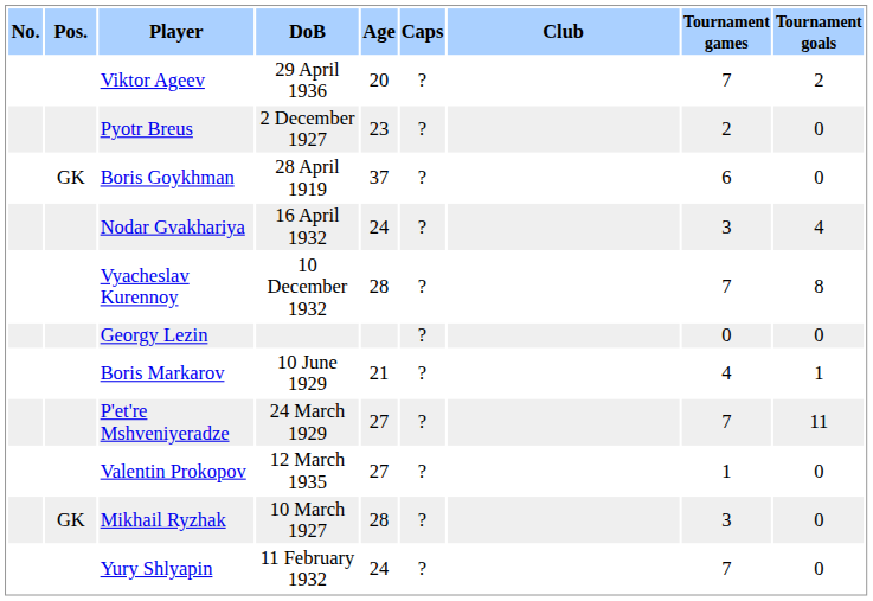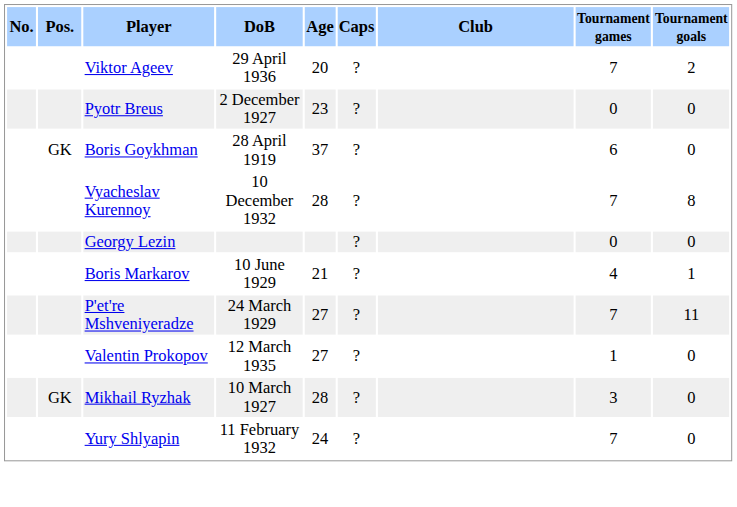Pyotr Breus | Tournament games: 2 -> 0
- row: Nodar Gvakhariya | 16 April 1932 | 24 | ? | 3 | 4
